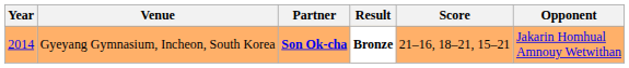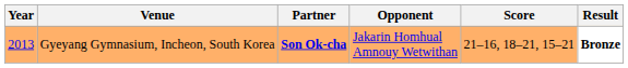columns swapped: Opponent <-> Result
Gyeyang Gymnasium, Incheon, South Korea | Year: 2014 -> 2013
